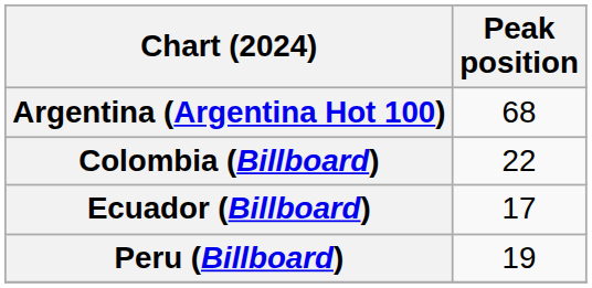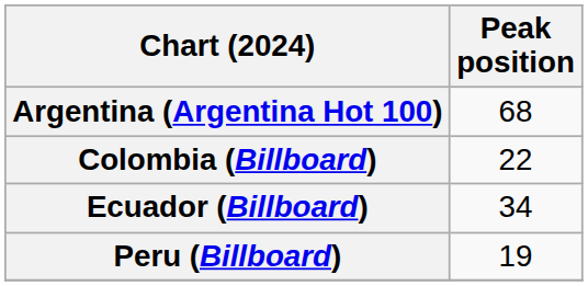Ecuador (Billboard) | Peak position: 17 -> 34
